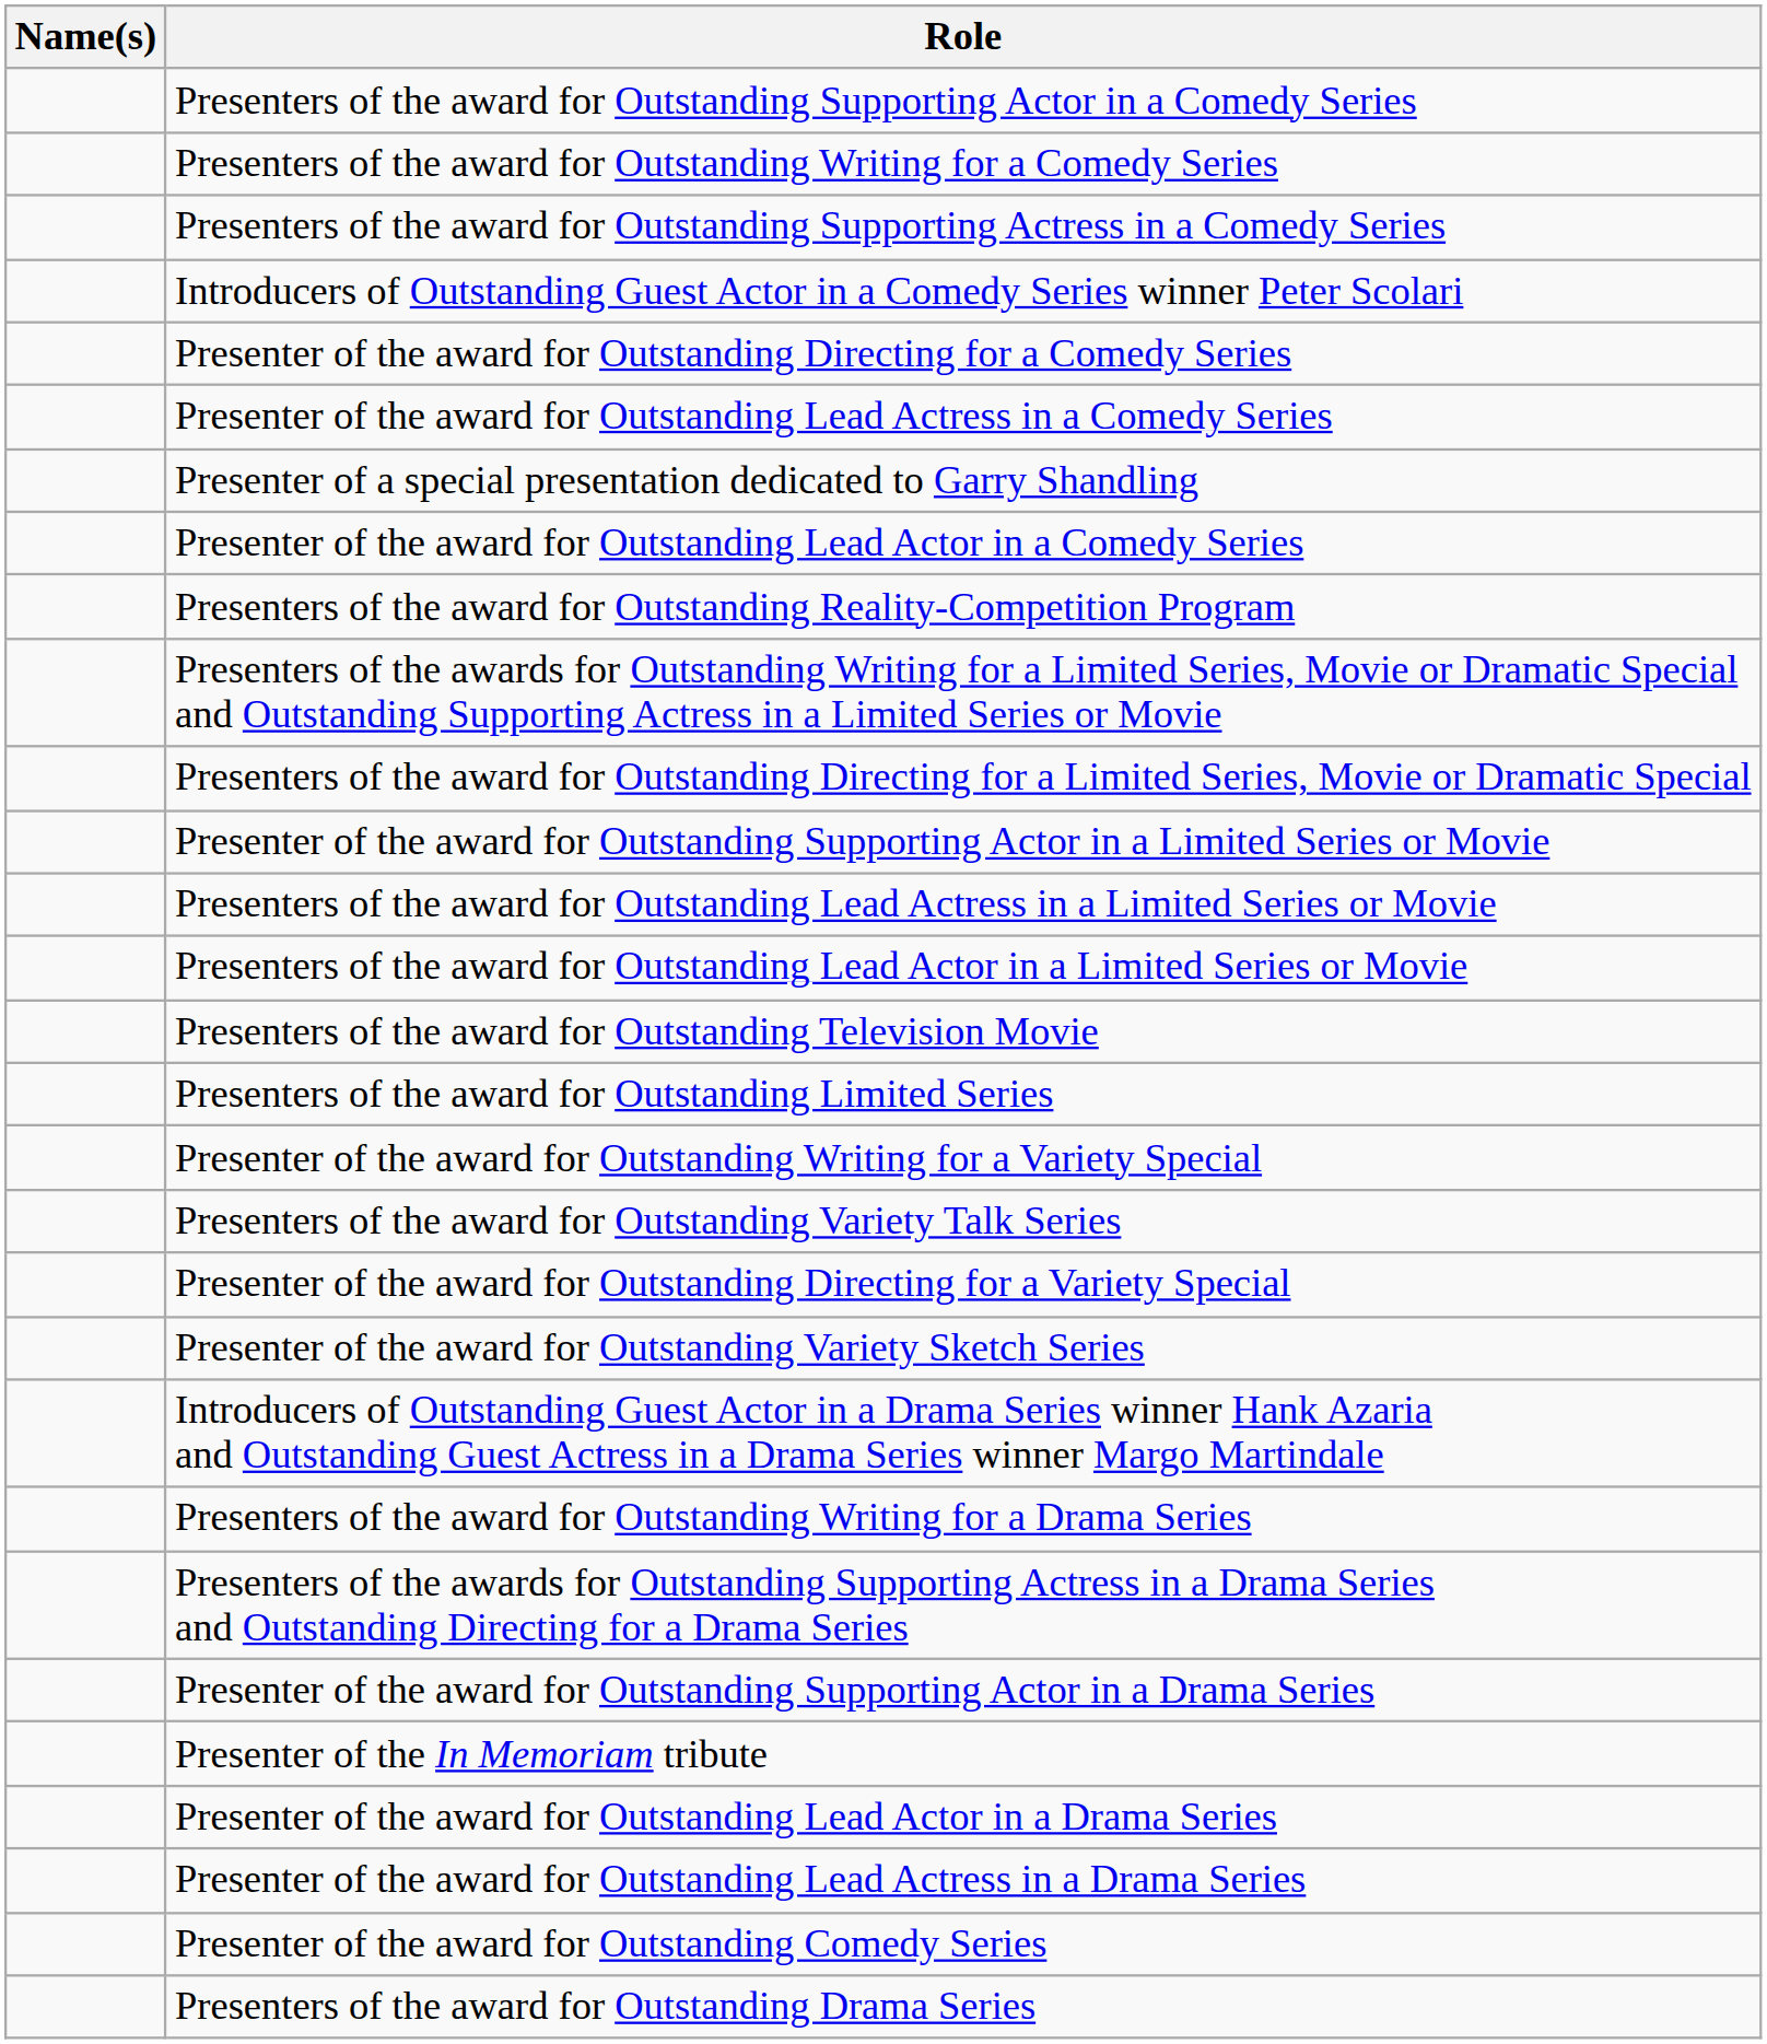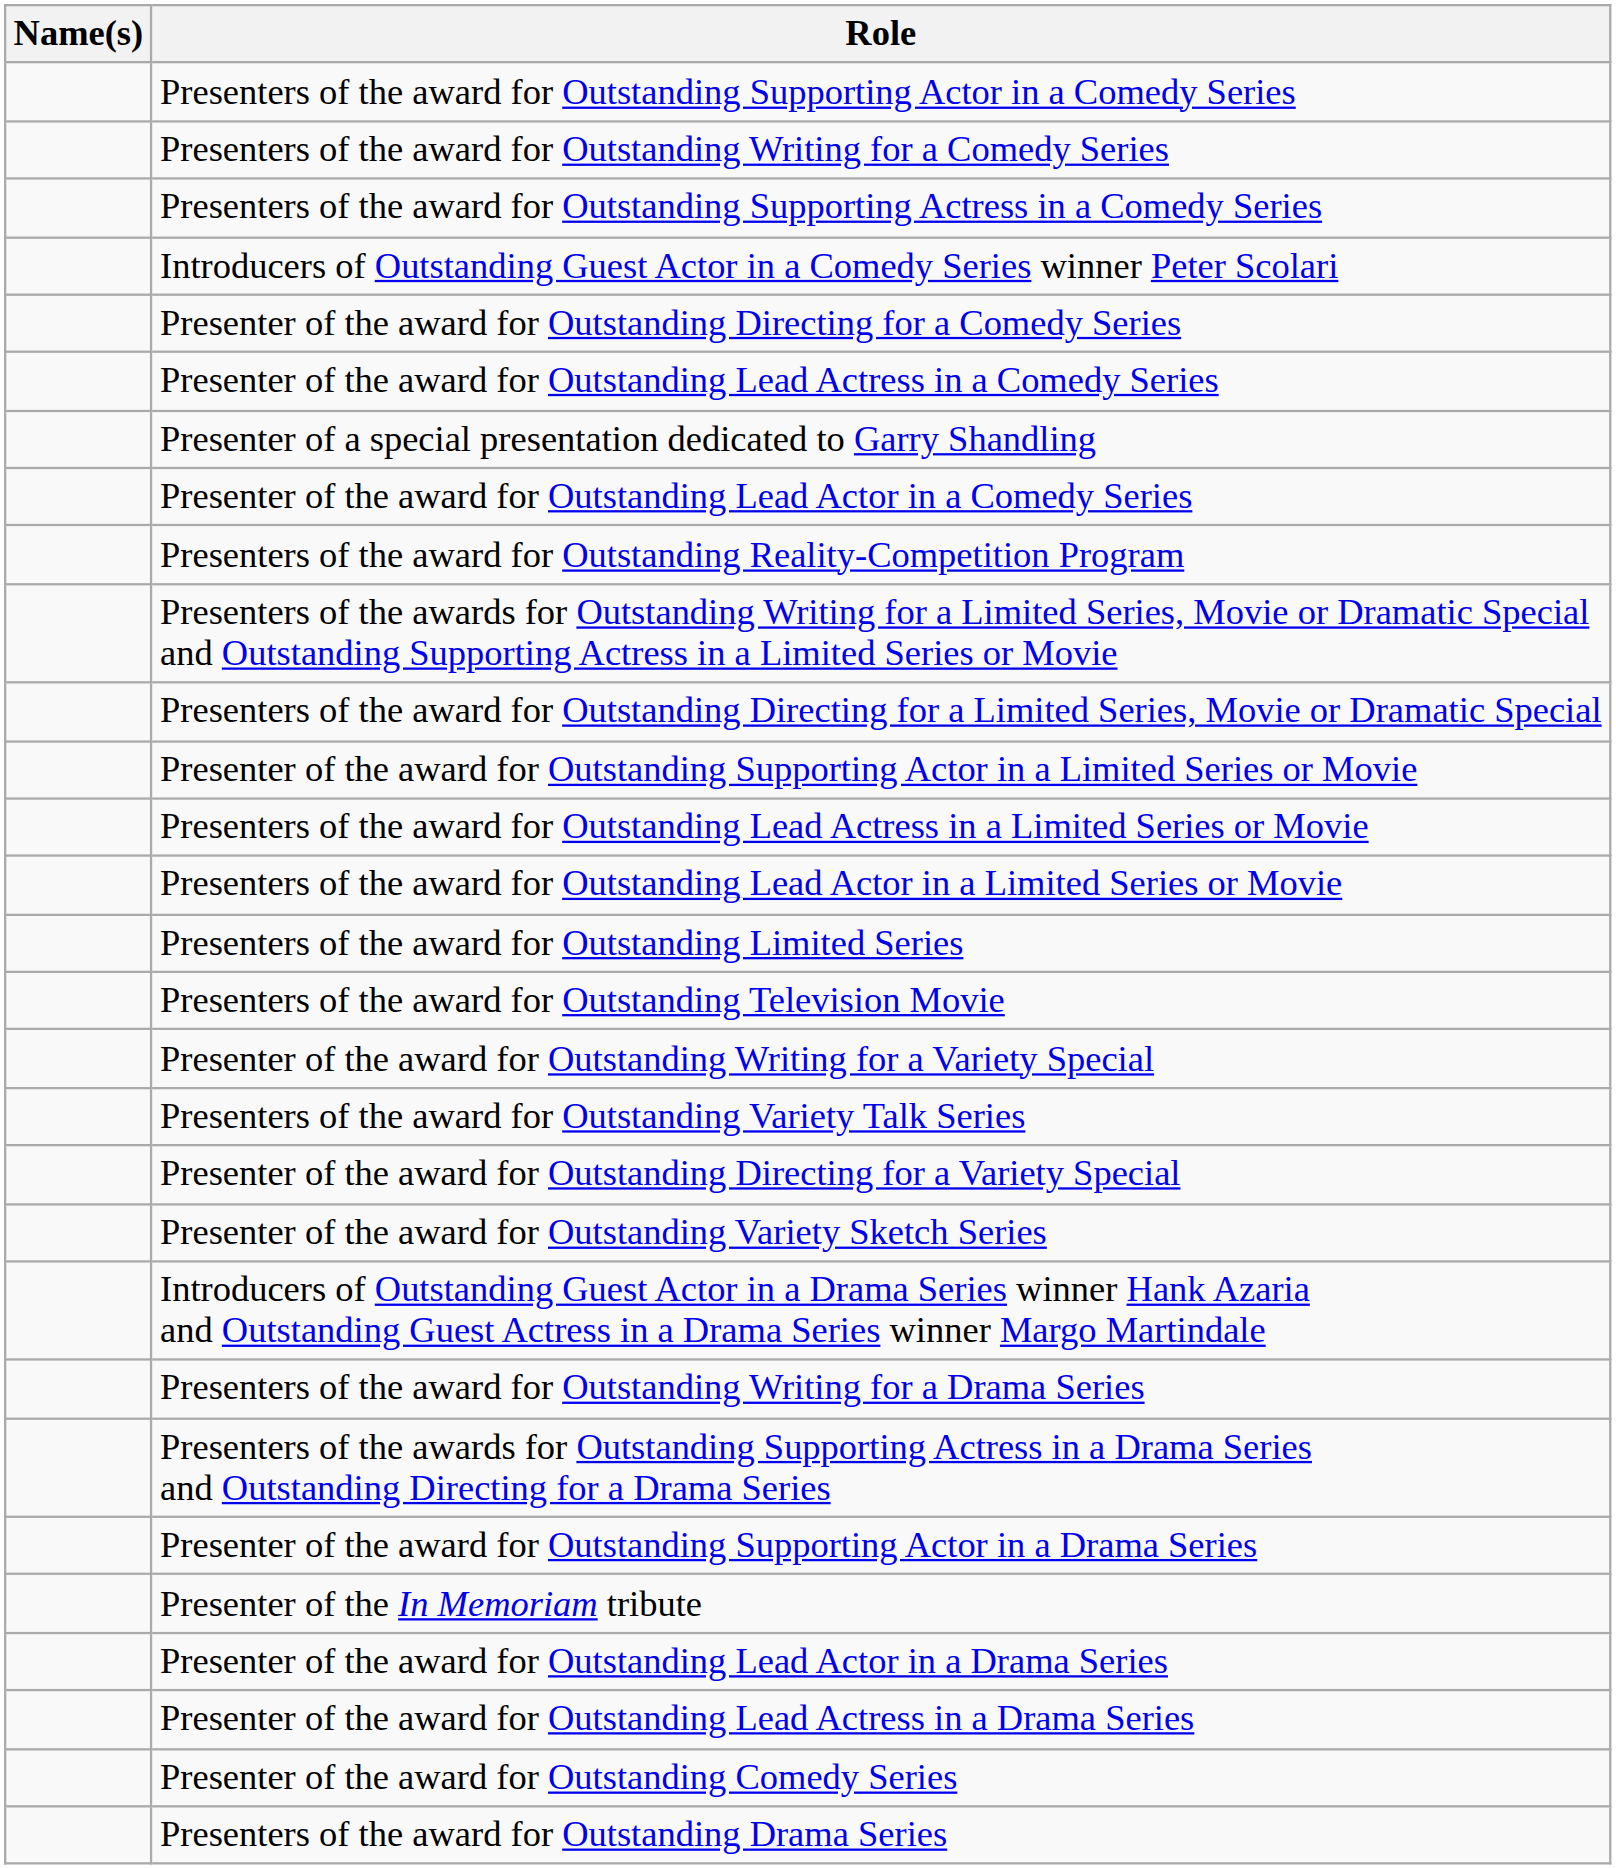rows swapped: Presenters of the award for Outstanding Television Movie <-> Presenters of the award for Outstanding Limited Series
